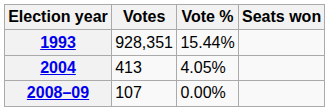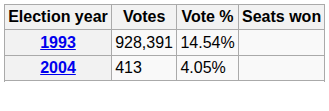1993 | Votes: 928,351 -> 928,391
1993 | Vote %: 15.44% -> 14.54%
- row: 2008–09 | 107 | 0.00%
